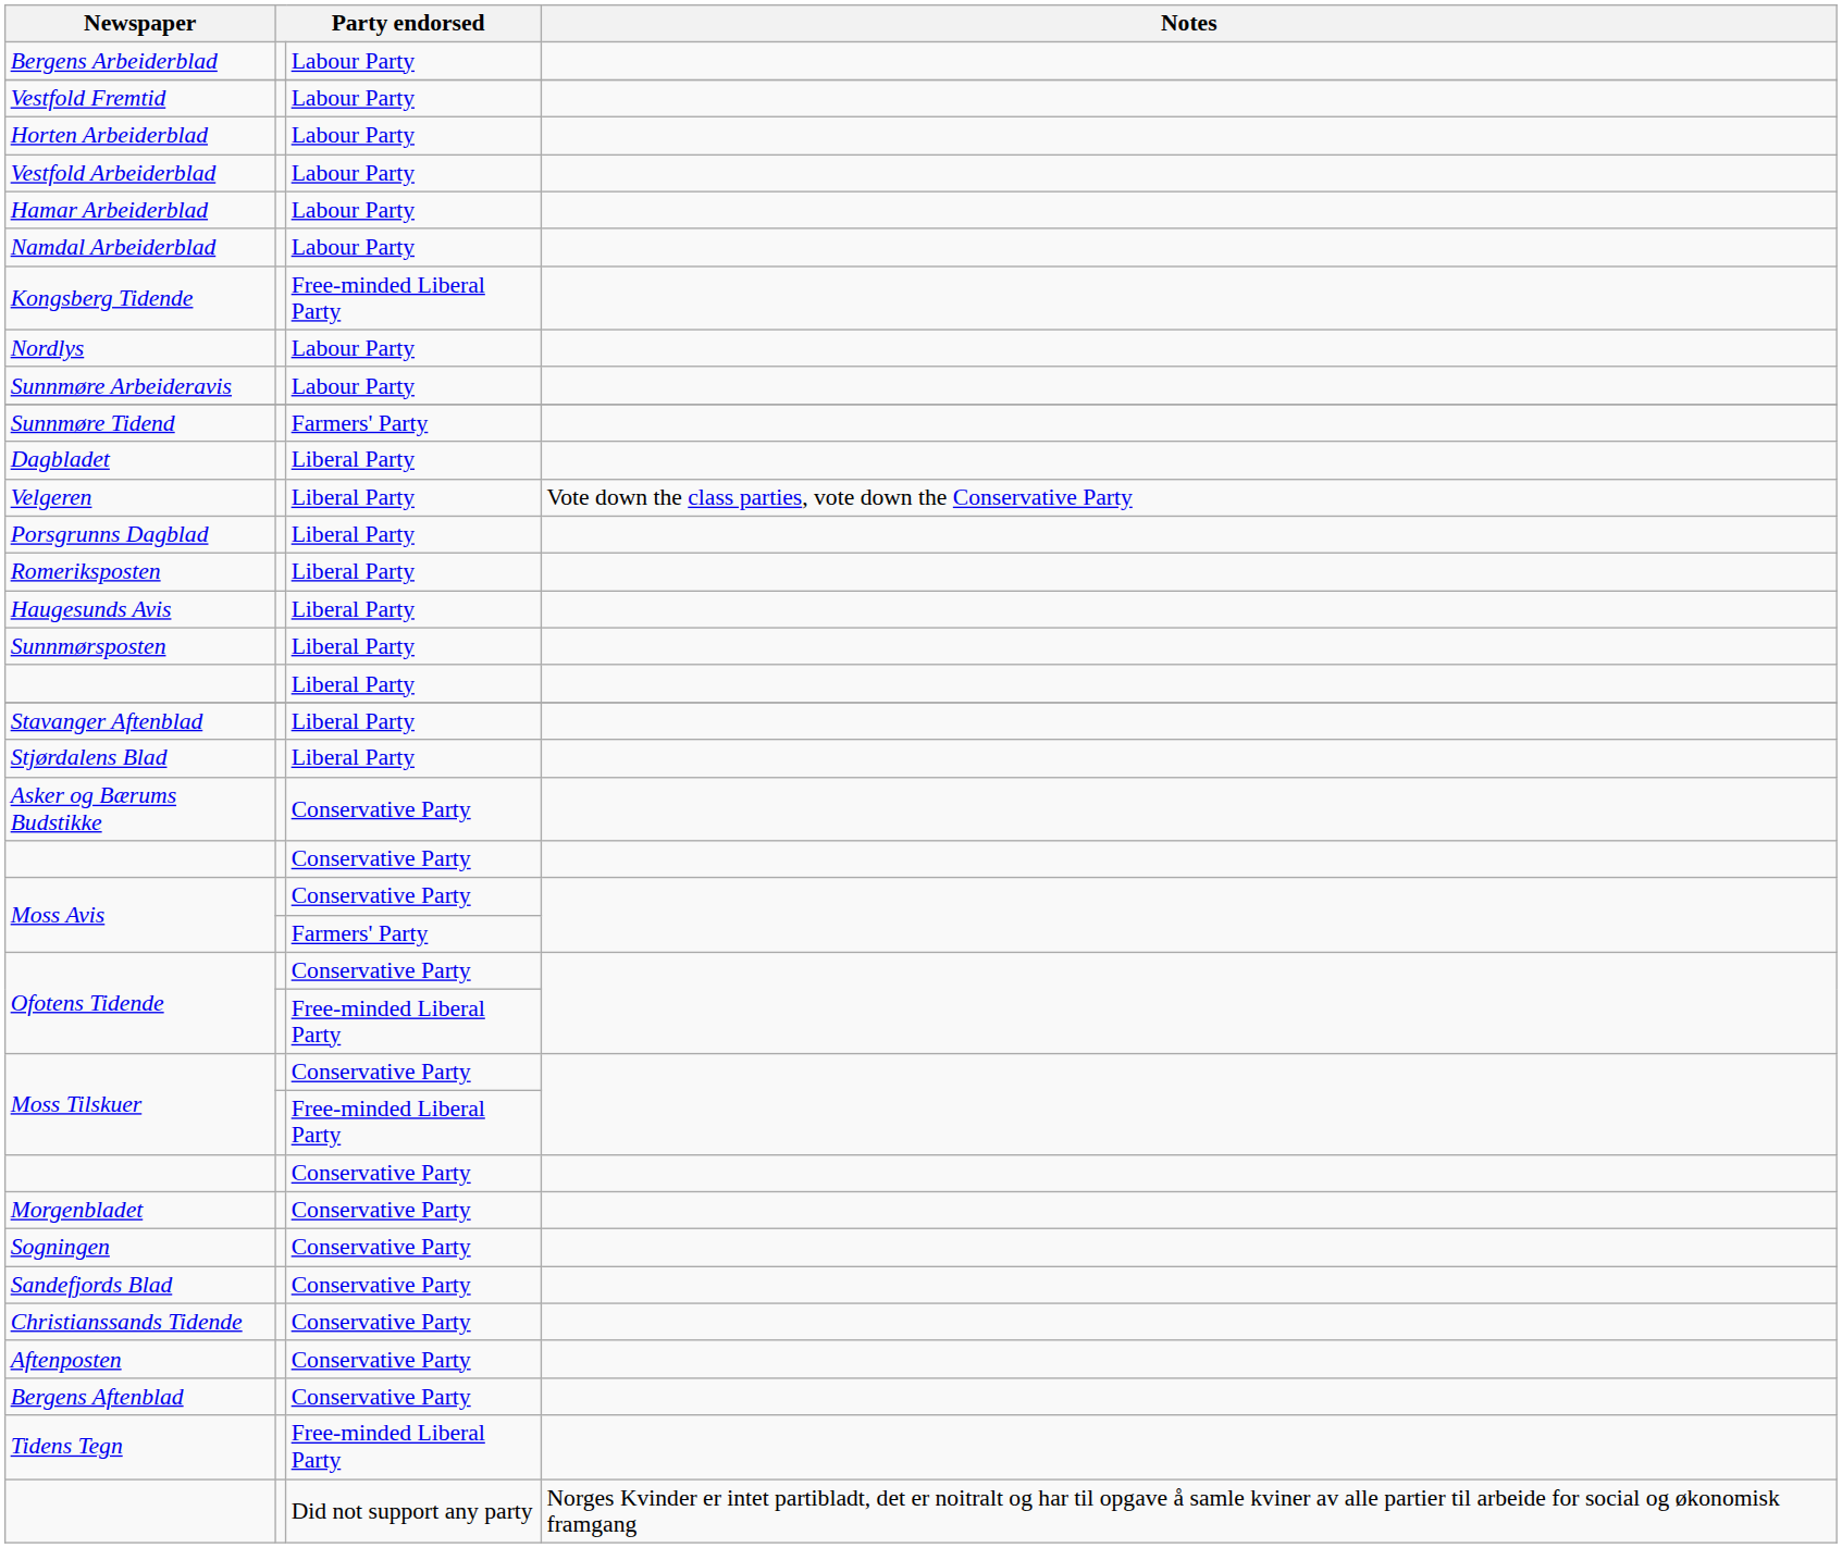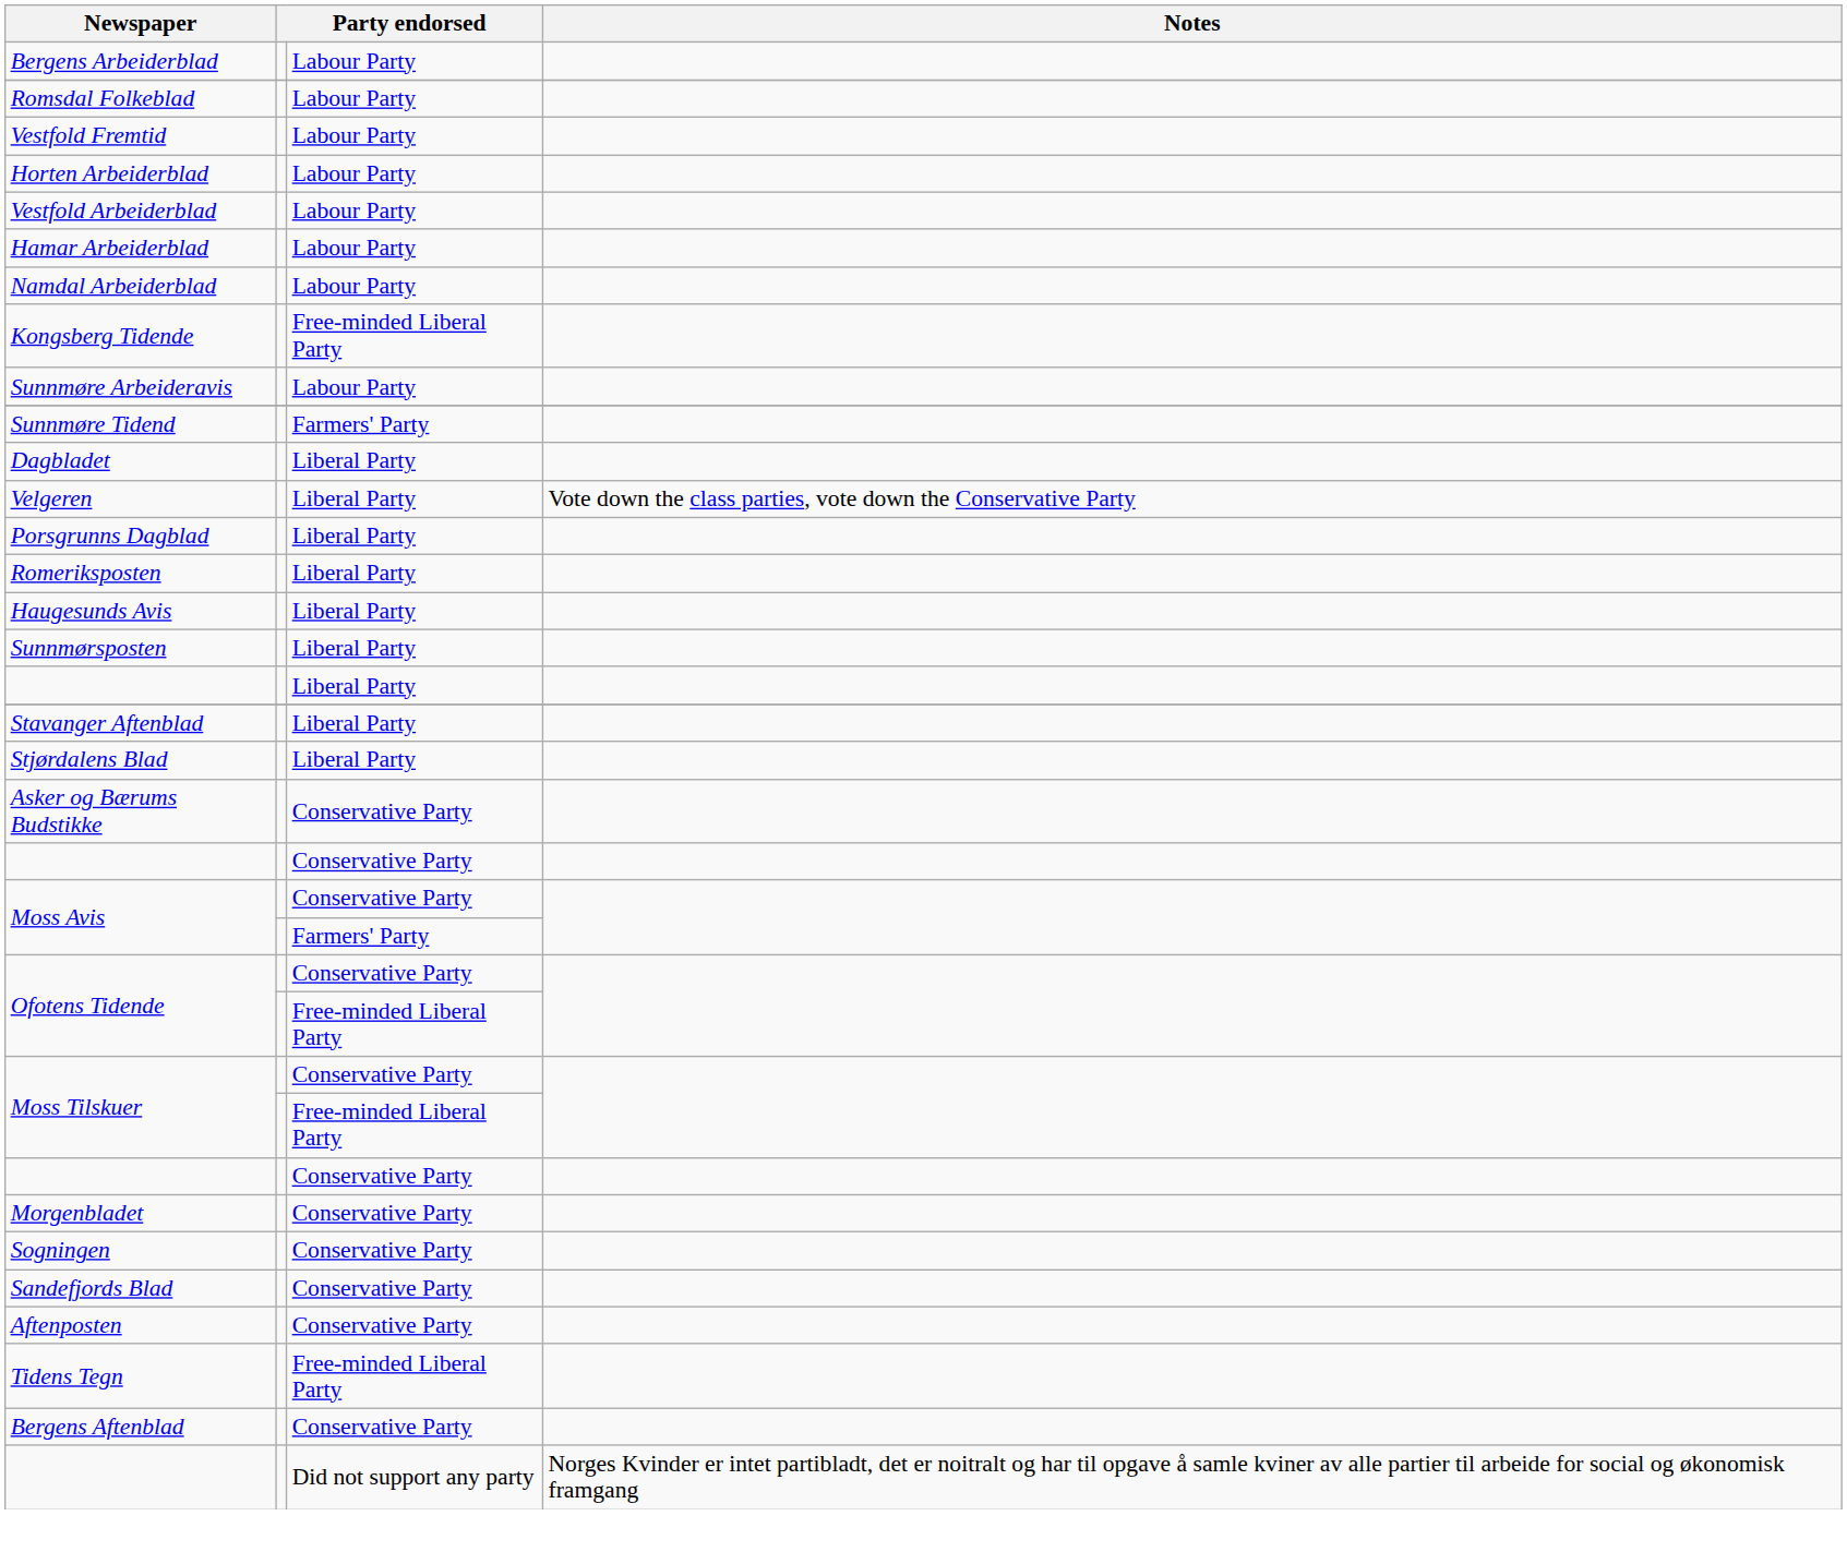+ row: Romsdal Folkeblad | Labour Party
- row: Nordlys | Labour Party
- row: Christianssands Tidende | Conservative Party
rows swapped: Bergens Aftenblad <-> Tidens Tegn
